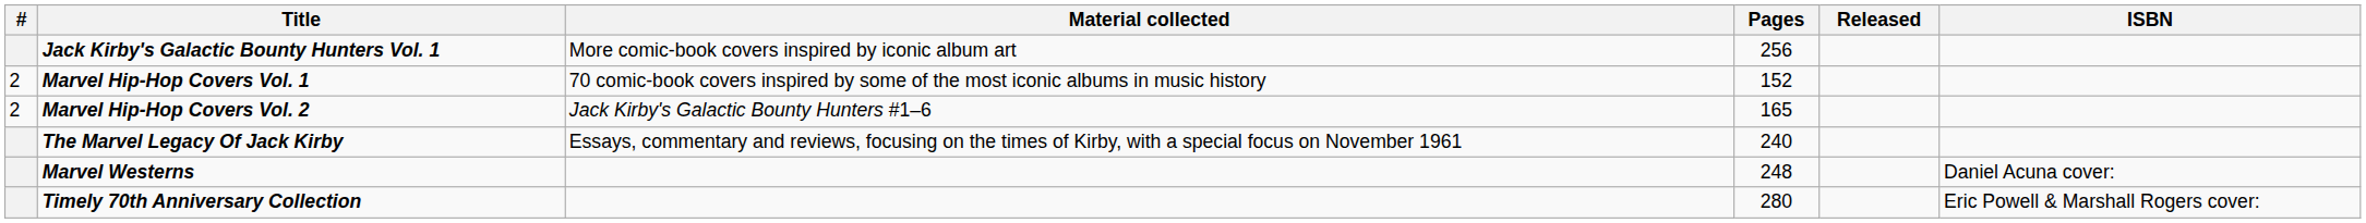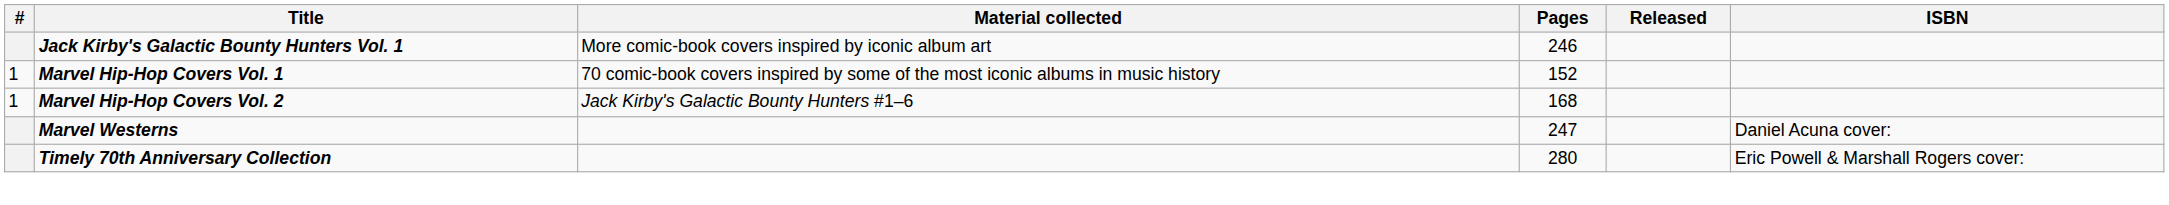Jack Kirby's Galactic Bounty Hunters Vol. 1 | Pages: 256 -> 246
Marvel Hip-Hop Covers Vol. 1 | #: 2 -> 1
Marvel Hip-Hop Covers Vol. 2 | #: 2 -> 1
Marvel Hip-Hop Covers Vol. 2 | Pages: 165 -> 168
- row: The Marvel Legacy Of Jack Kirby | Essays, commentary and reviews, focusing on the times of Kirby, with a special focus on November 1961 | 240
Marvel Westerns | Pages: 248 -> 247
